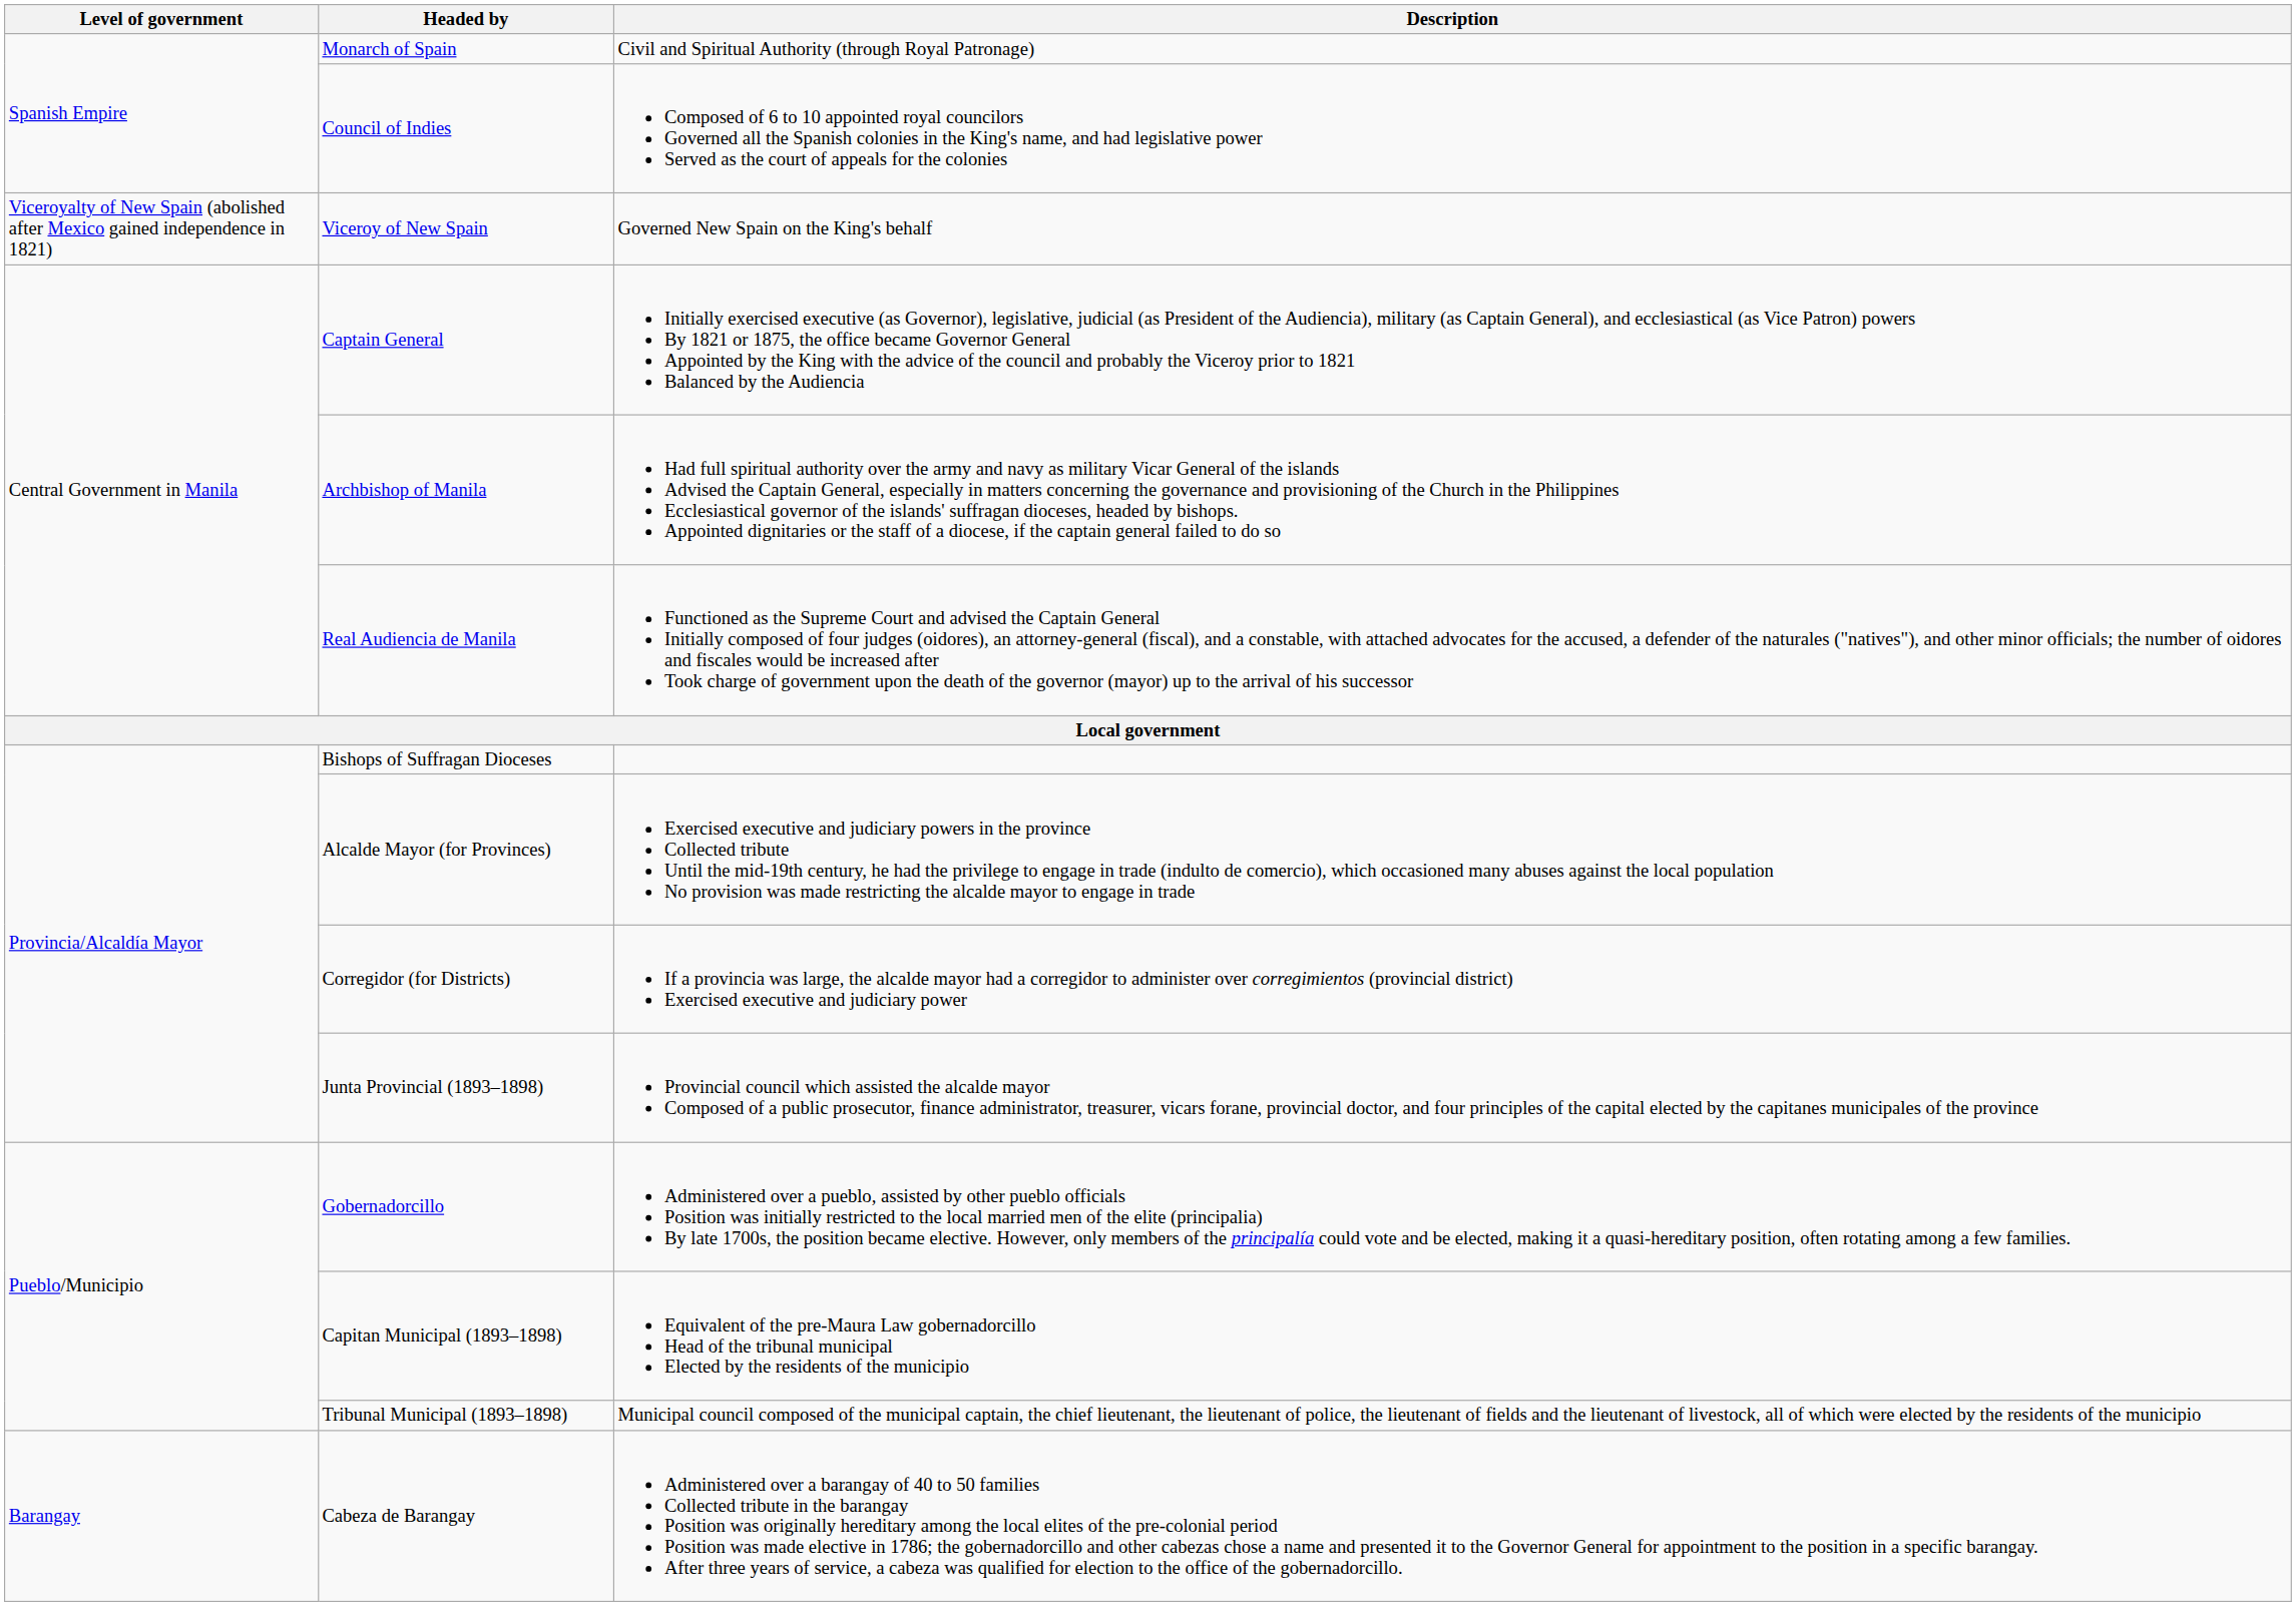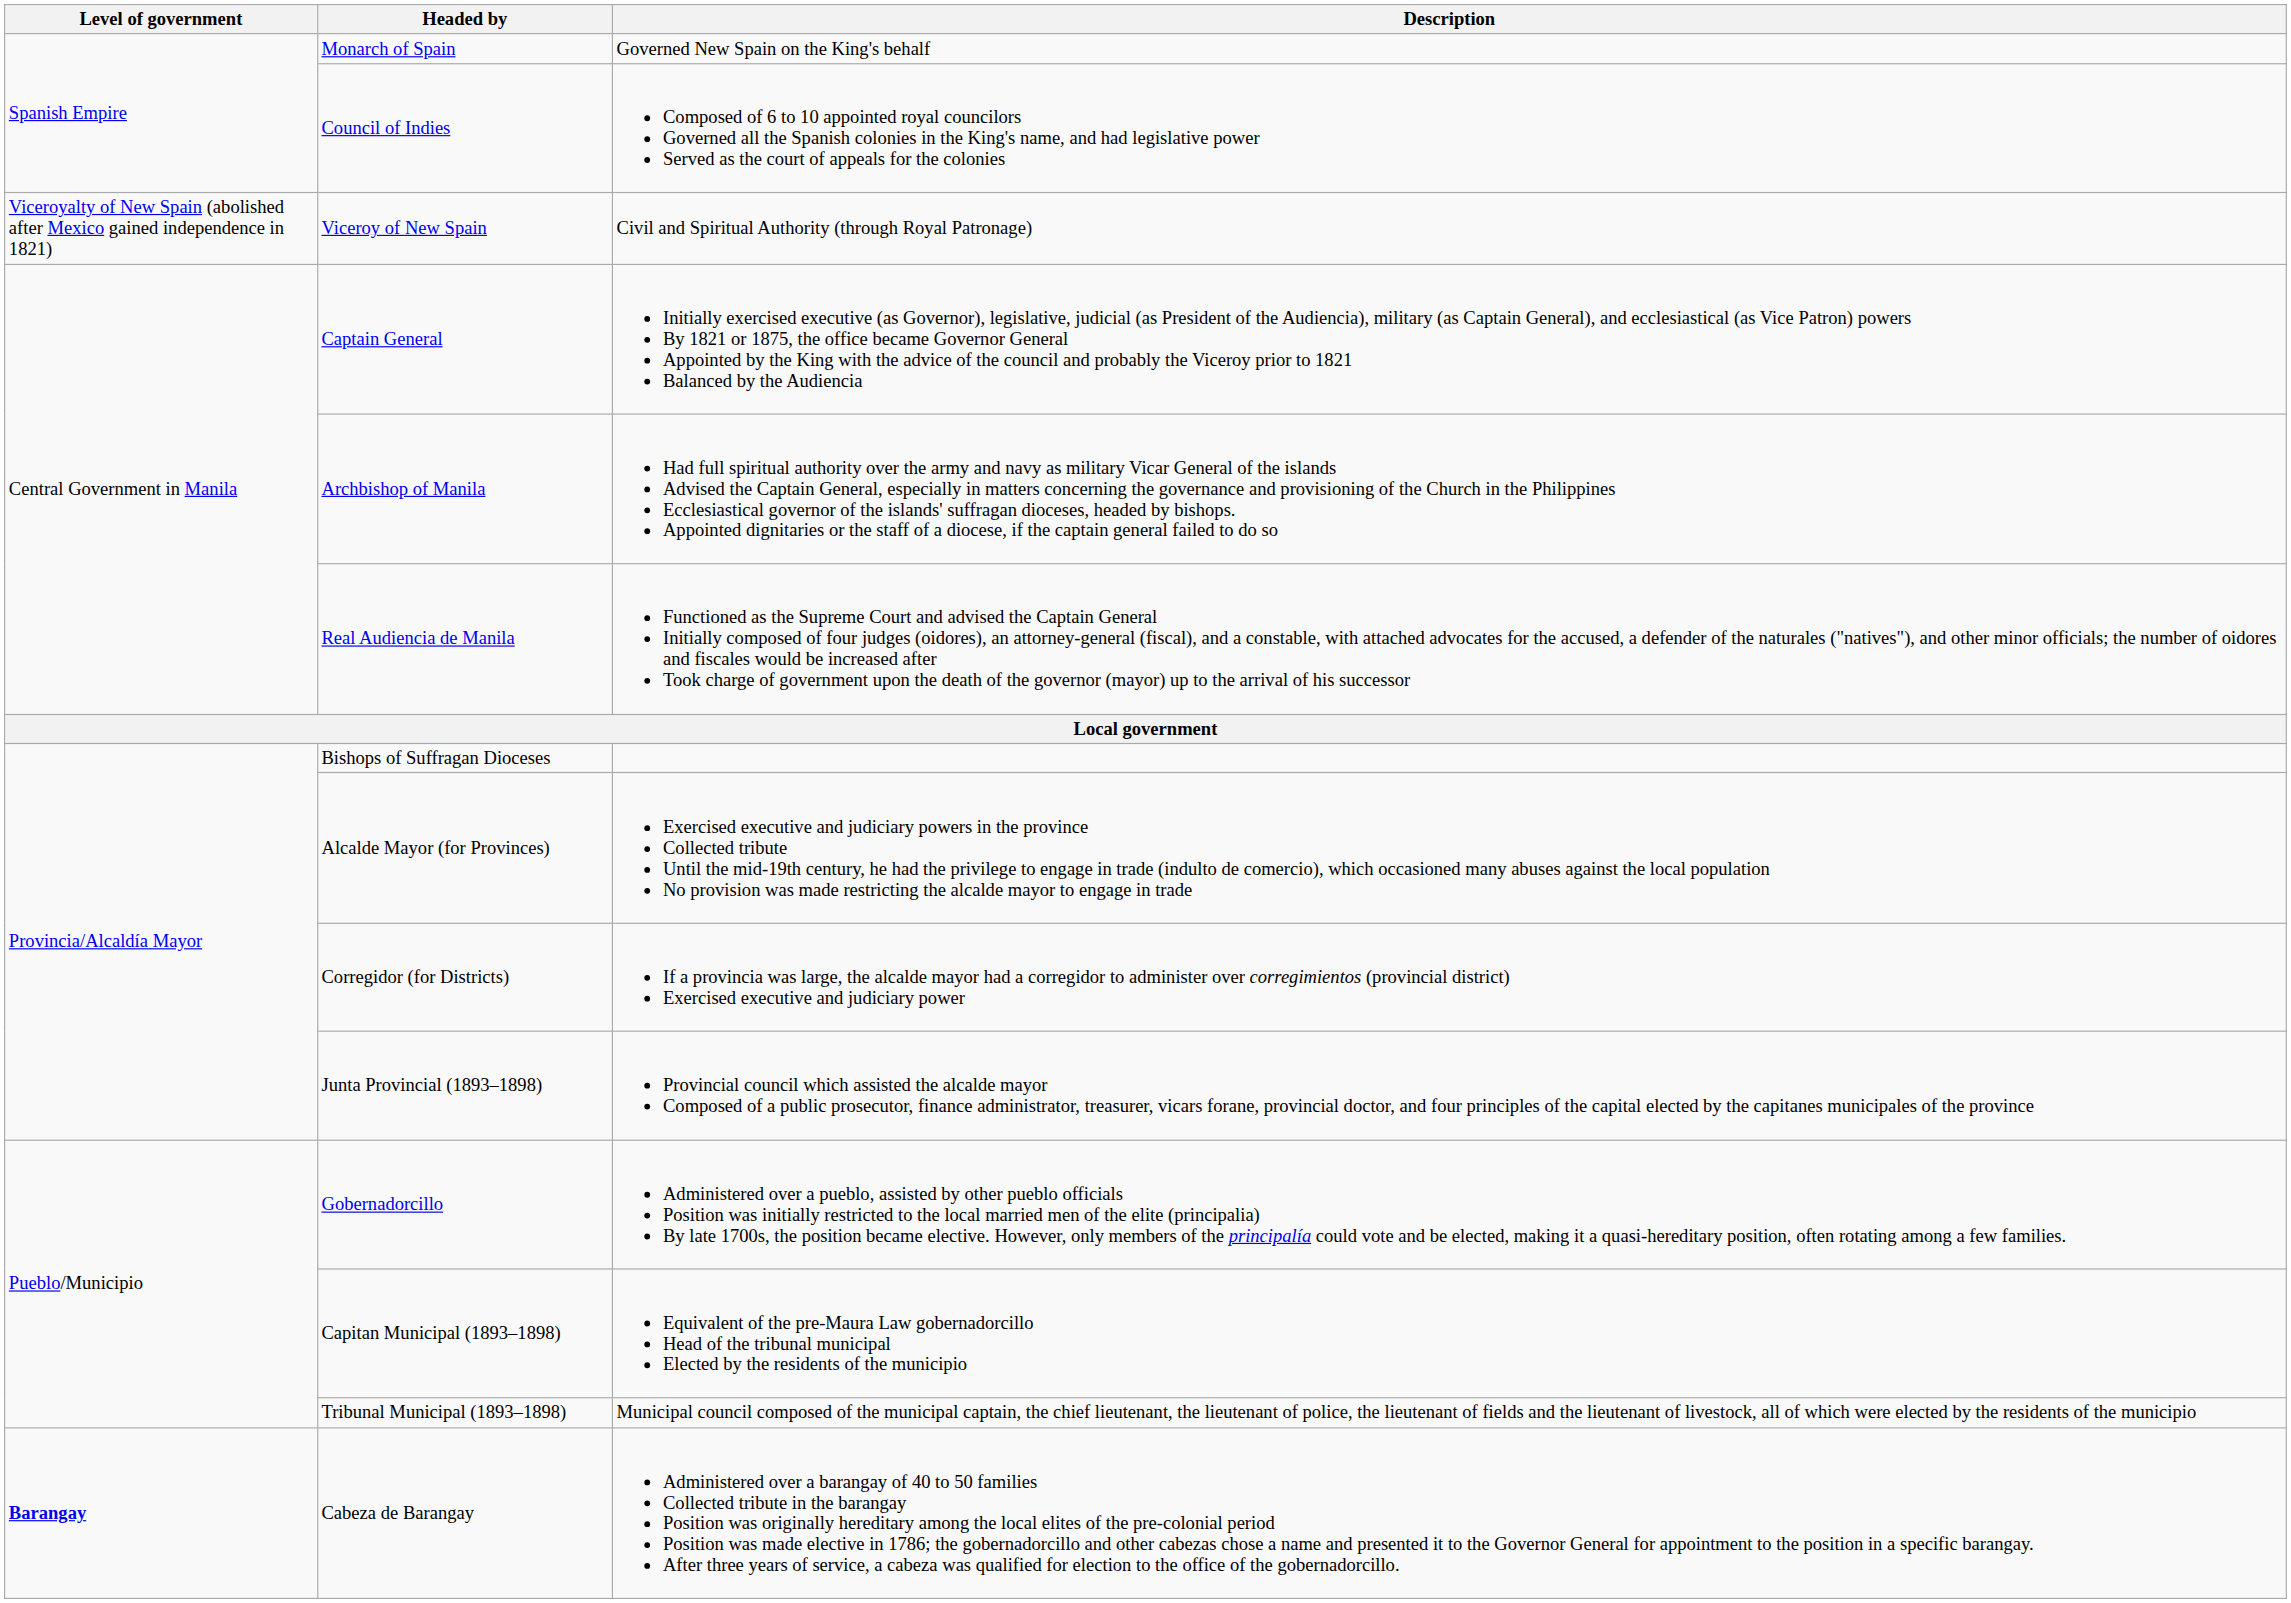Monarch of Spain | Description: Civil and Spiritual Authority (through Royal Patronage) -> Governed New Spain on the King's behalf
Viceroy of New Spain | Description: Governed New Spain on the King's behalf -> Civil and Spiritual Authority (through Royal Patronage)
Cabeza de Barangay | Level of government: normal -> bold
